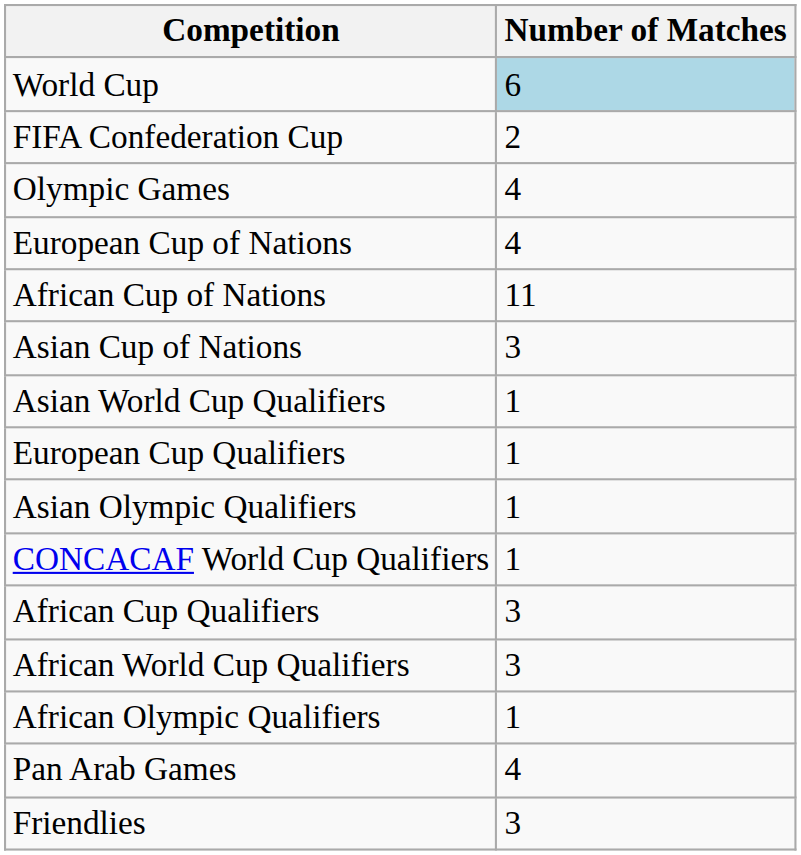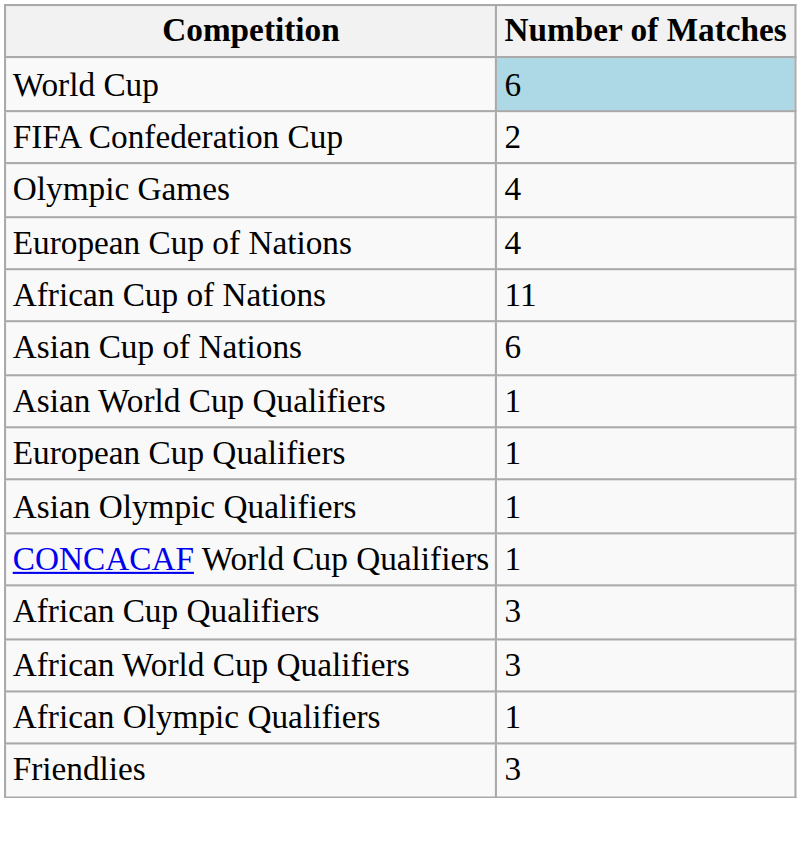Asian Cup of Nations | Number of Matches: 3 -> 6
- row: Pan Arab Games | 4
